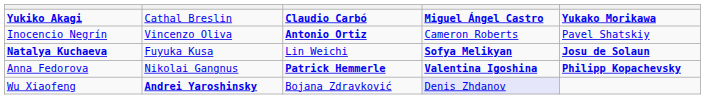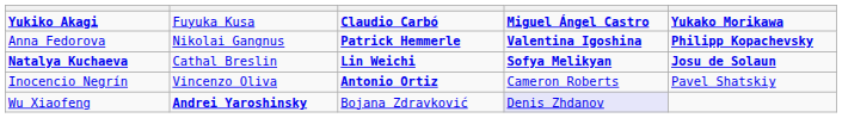Yukiko Akagi | column 2: Cathal Breslin -> Fuyuka Kusa
rows swapped: Anna Fedorova <-> Inocencio Negrín
Natalya Kuchaeva | column 2: Fuyuka Kusa -> Cathal Breslin
Natalya Kuchaeva | column 3: normal -> bold
